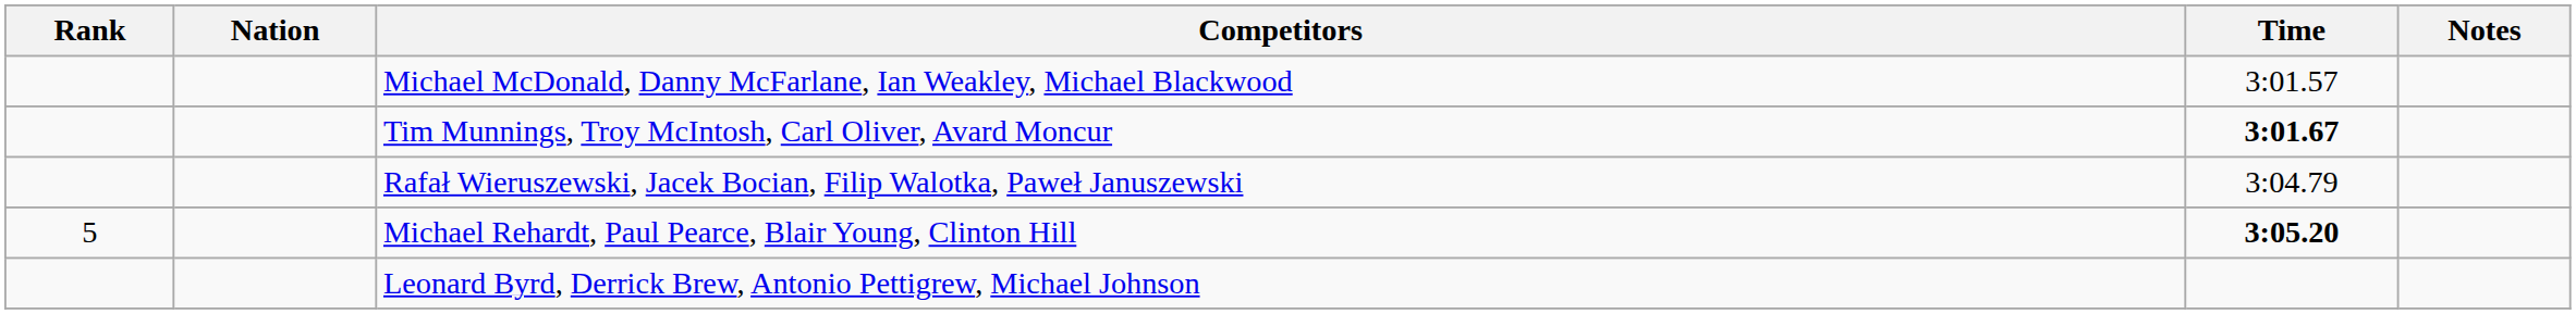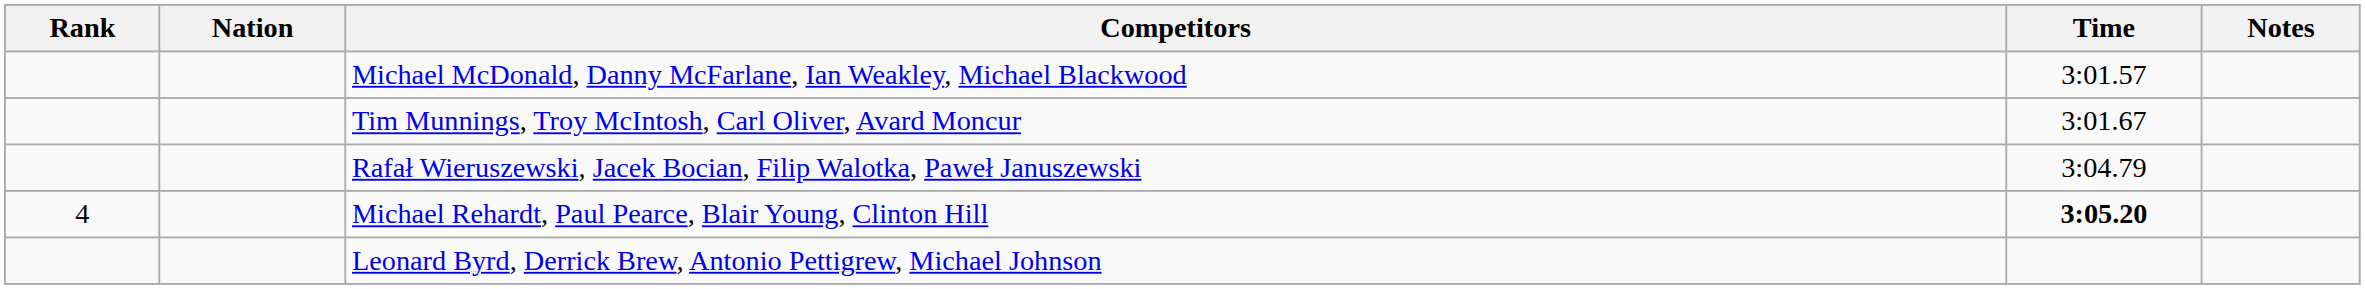Tim Munnings, Troy McIntosh, Carl Oliver, Avard Moncur | Time: bold -> normal
Michael Rehardt, Paul Pearce, Blair Young, Clinton Hill | Rank: 5 -> 4
